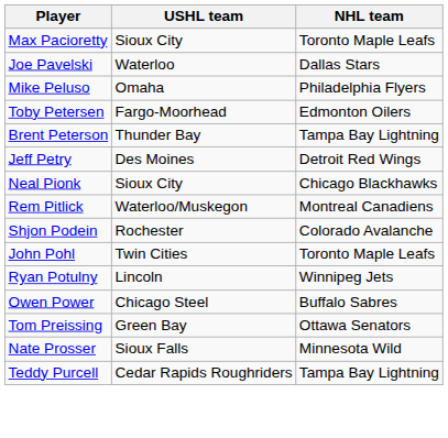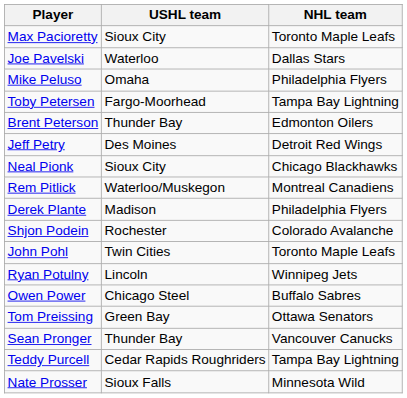Toby Petersen | NHL team: Edmonton Oilers -> Tampa Bay Lightning
Brent Peterson | NHL team: Tampa Bay Lightning -> Edmonton Oilers
+ row: Derek Plante | Madison | Philadelphia Flyers
+ row: Sean Pronger | Thunder Bay | Vancouver Canucks
rows swapped: Nate Prosser <-> Teddy Purcell
